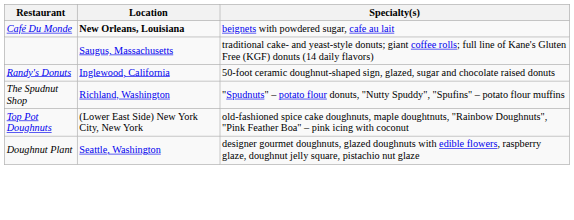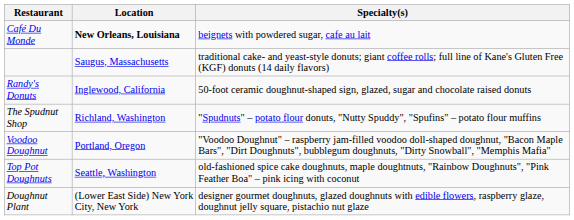+ row: Voodoo Doughnut | Portland, Oregon | "Voodoo Doughnut" – raspberry jam-filled voodoo doll-shaped doughnut, "Bacon Maple Bars", "Dirt Doughnuts", bubblegum doughnuts, "Dirty Snowball", "Memphis Mafia"
Top Pot Doughnuts | Location: (Lower East Side) New York City, New York -> Seattle, Washington
Doughnut Plant | Location: Seattle, Washington -> (Lower East Side) New York City, New York
